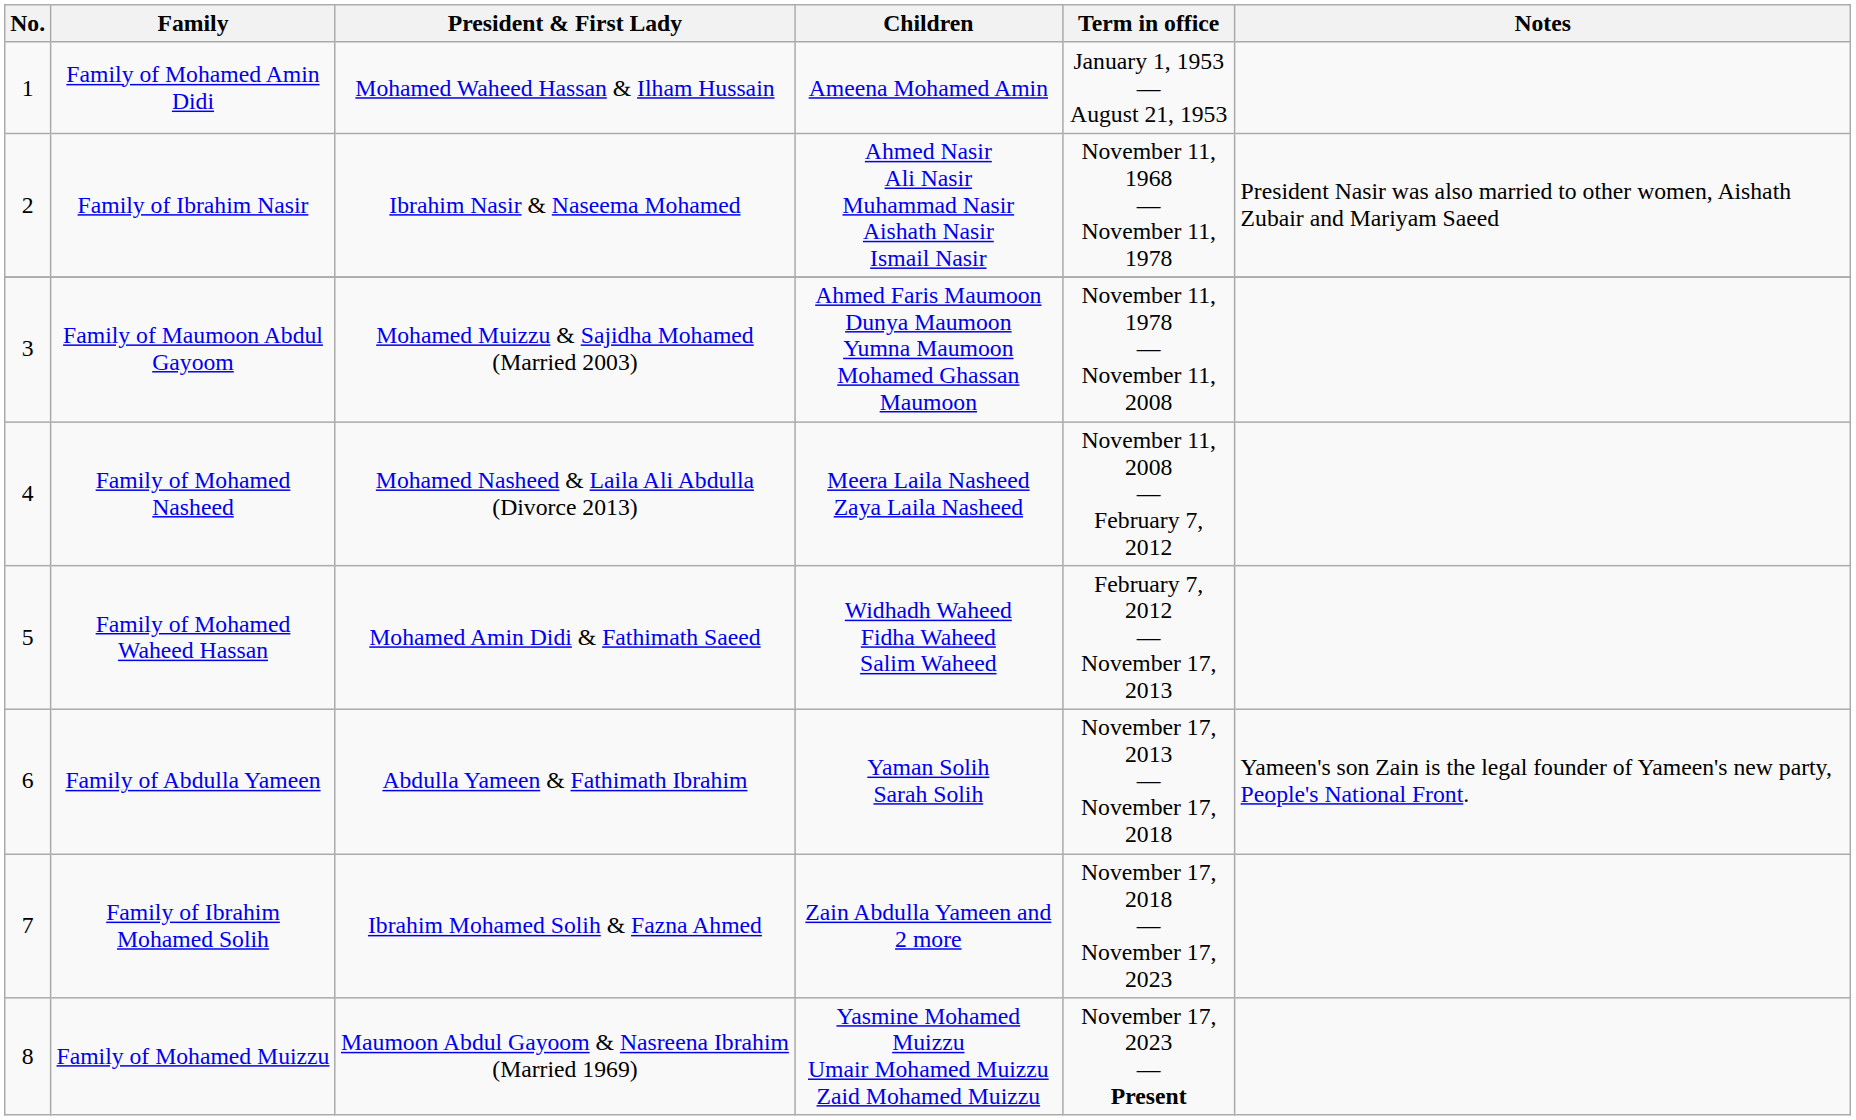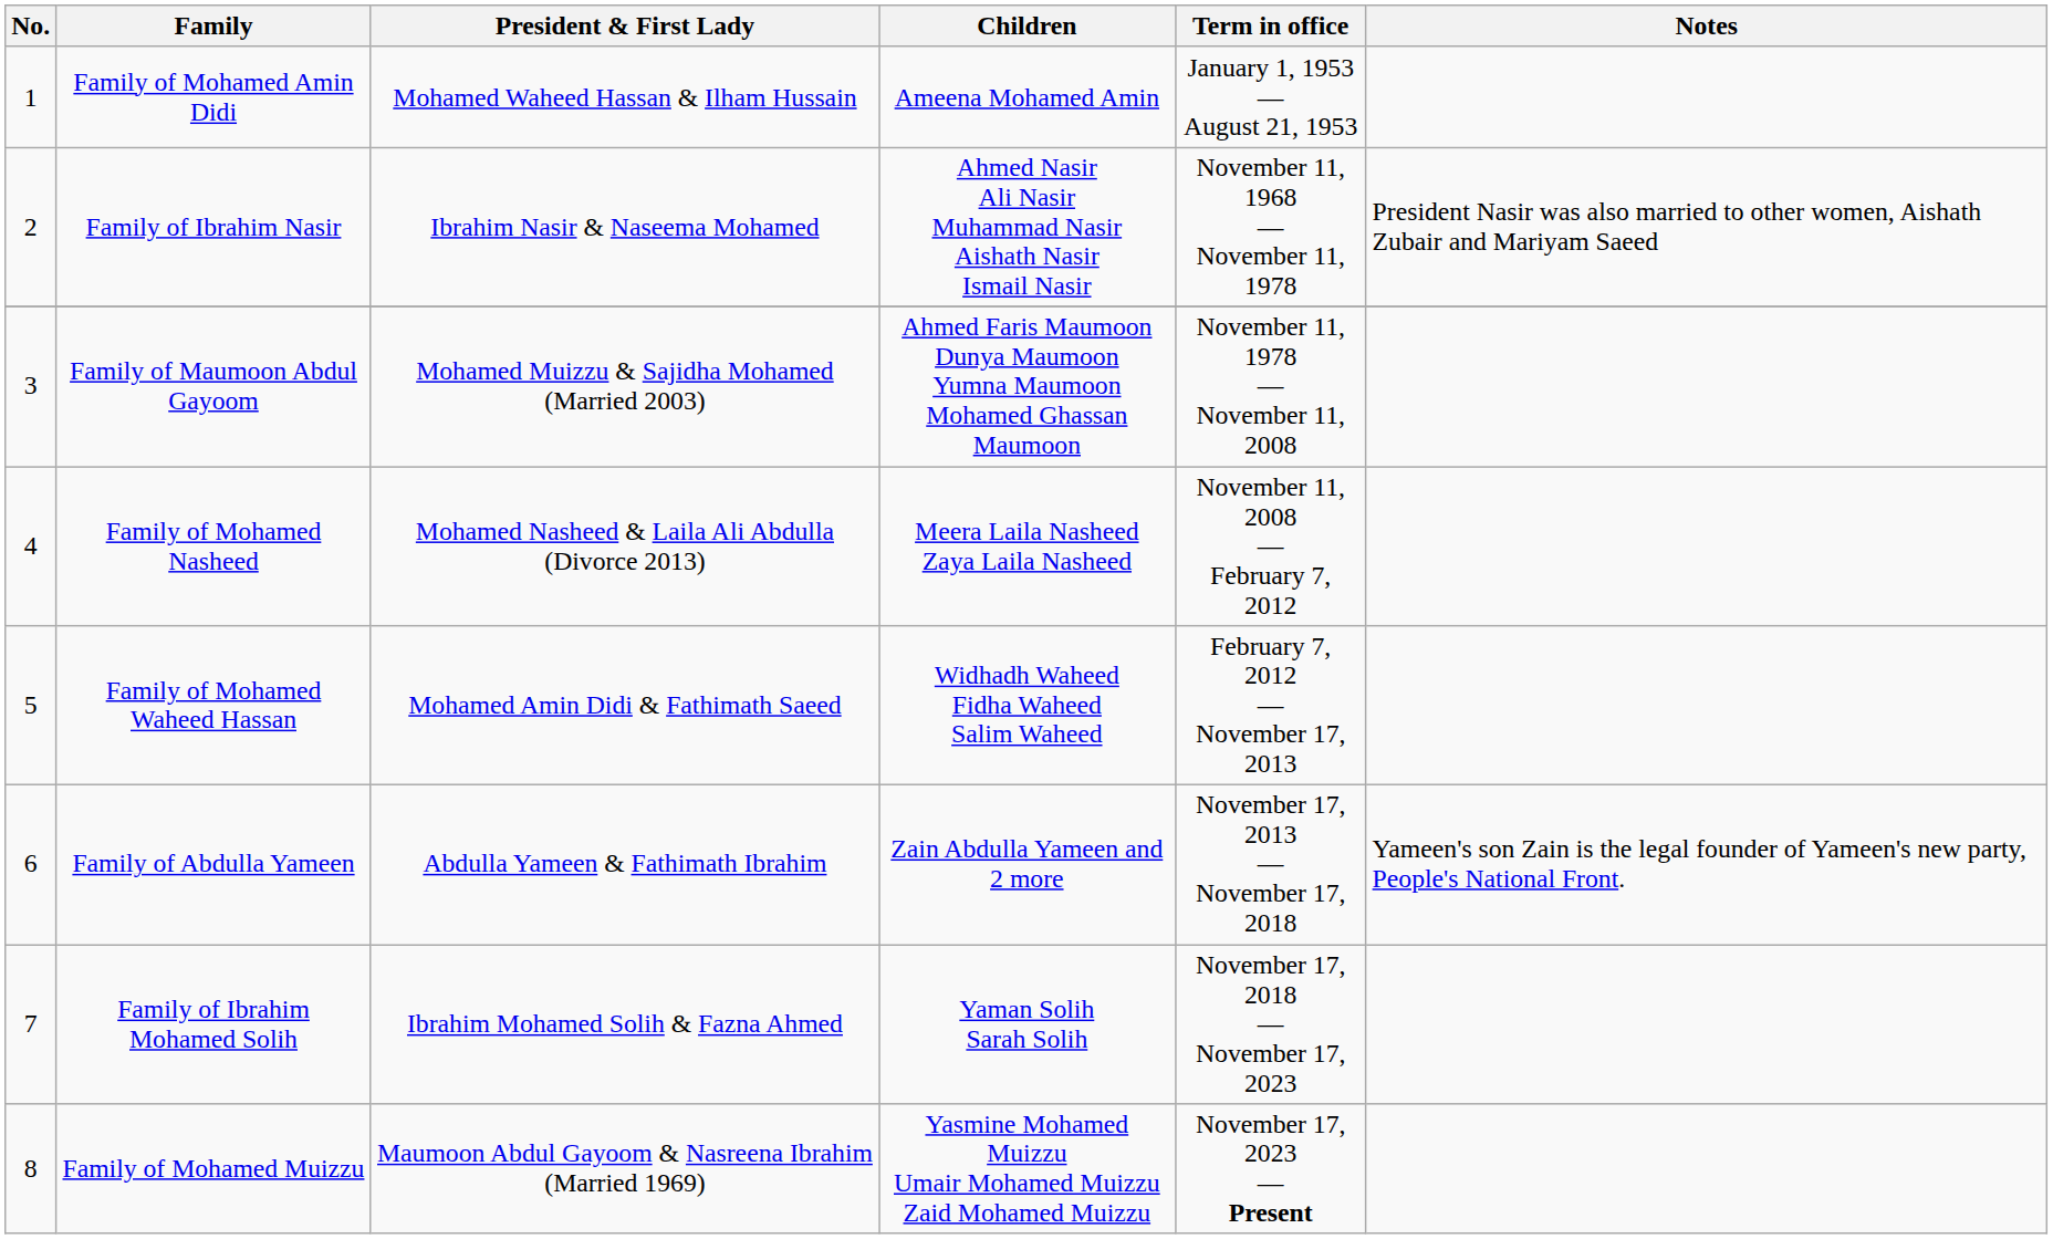Family of Abdulla Yameen | Children: Yaman Solih Sarah Solih -> Zain Abdulla Yameen and 2 more
Family of Ibrahim Mohamed Solih | Children: Zain Abdulla Yameen and 2 more -> Yaman Solih Sarah Solih
